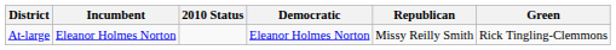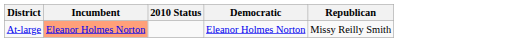- column: Green | Rick Tingling-Clemmons
At-large | Incumbent: no background -> lightsalmon background
